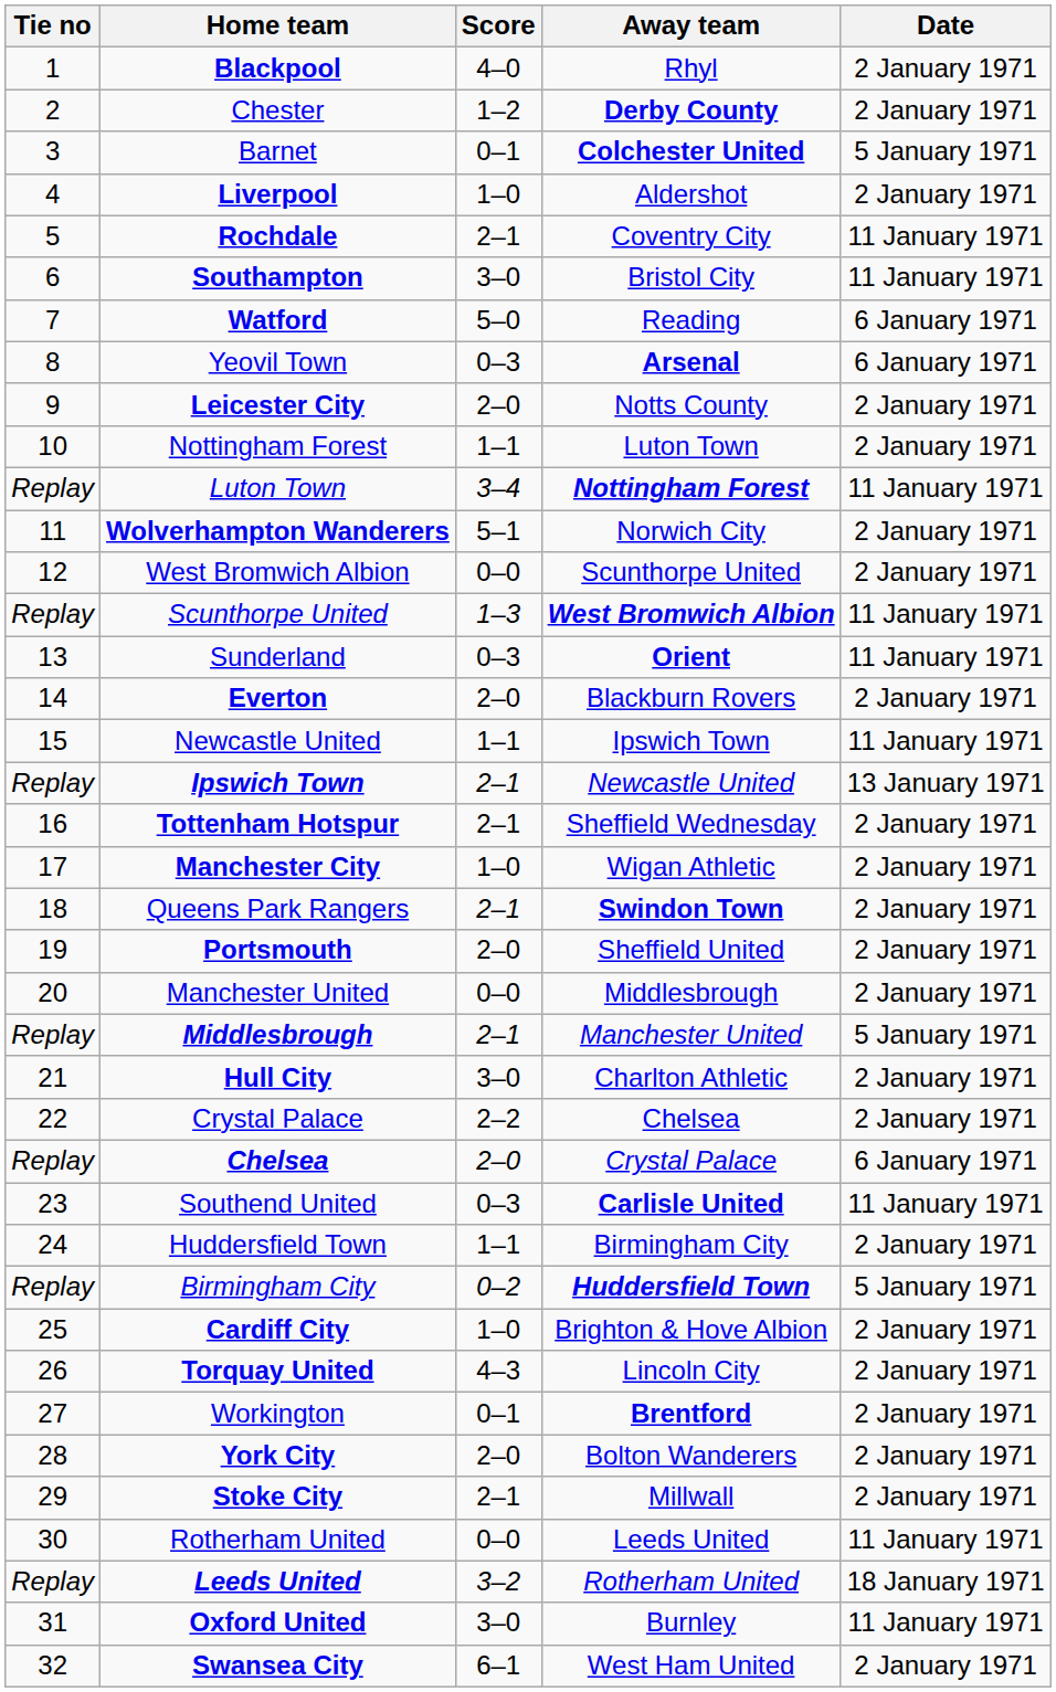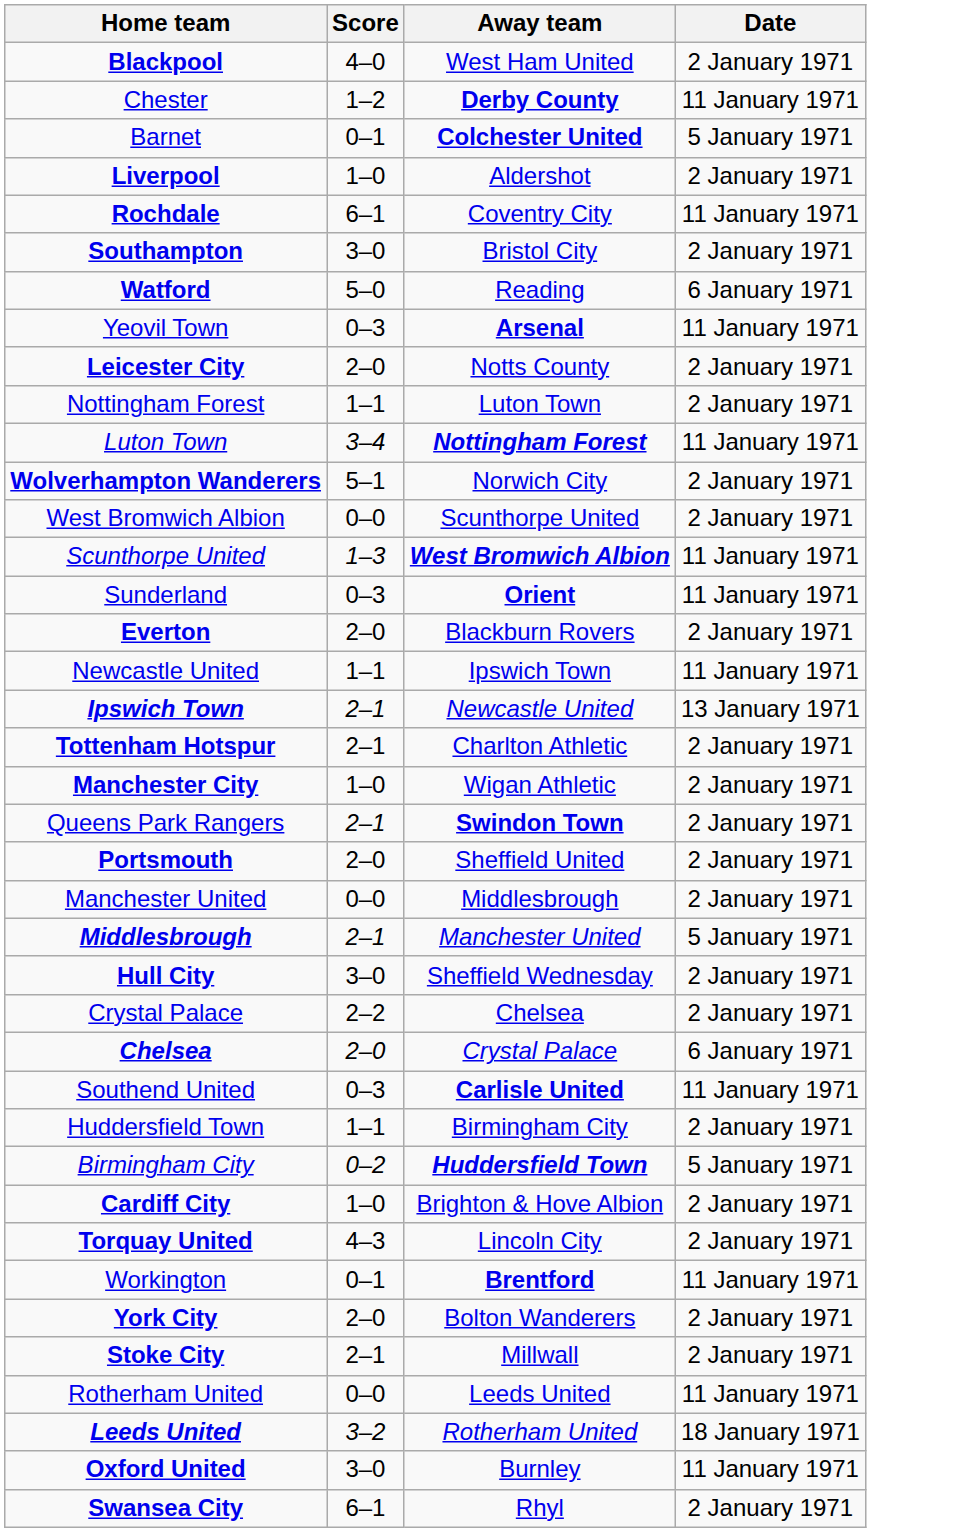- column: Tie no | 1 | 2 | 3 | 4 | 5 | 6 | 7 | 8 | 9 | 10 | Replay | 11 | 12 | Replay | 13 | 14 | 15 | Replay | 16 | 17 | 18 | 19 | 20 | Replay | 21 | 22 | Replay | 23 | 24 | Replay | 25 | 26 | 27 | 28 | 29 | 30 | Replay | 31 | 32
Blackpool | Away team: Rhyl -> West Ham United
Chester | Date: 2 January 1971 -> 11 January 1971
Rochdale | Score: 2–1 -> 6–1
Southampton | Date: 11 January 1971 -> 2 January 1971
Yeovil Town | Date: 6 January 1971 -> 11 January 1971
Tottenham Hotspur | Away team: Sheffield Wednesday -> Charlton Athletic
Hull City | Away team: Charlton Athletic -> Sheffield Wednesday
Workington | Date: 2 January 1971 -> 11 January 1971
Swansea City | Away team: West Ham United -> Rhyl
